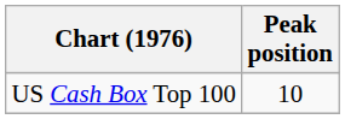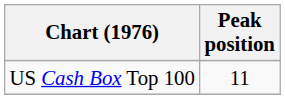US Cash Box Top 100 | Peak position: 10 -> 11
